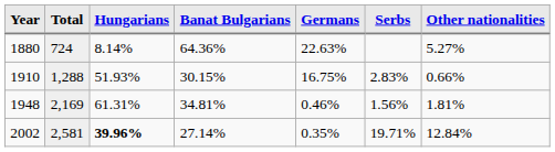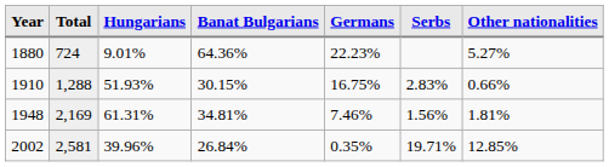1880 | Hungarians: 8.14% -> 9.01%
1880 | Germans: 22.63% -> 22.23%
1948 | Germans: 0.46% -> 7.46%
2002 | Hungarians: bold -> normal
2002 | Banat Bulgarians: 27.14% -> 26.84%
2002 | Other nationalities: 12.84% -> 12.85%
